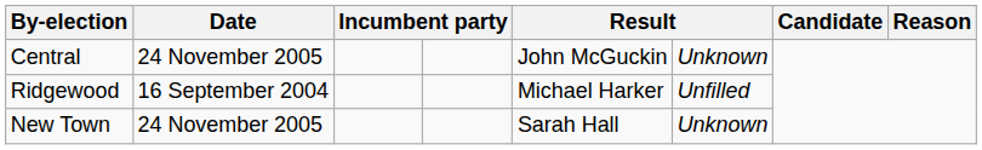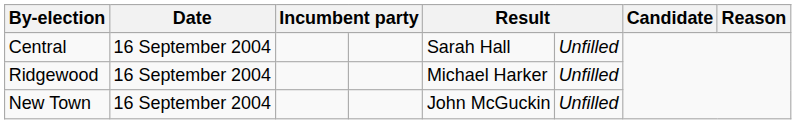Central | Date: 24 November 2005 -> 16 September 2004
Central | column 5: John McGuckin -> Sarah Hall
Central | column 6: Unknown -> Unfilled
New Town | Date: 24 November 2005 -> 16 September 2004
New Town | column 5: Sarah Hall -> John McGuckin
New Town | column 6: Unknown -> Unfilled
